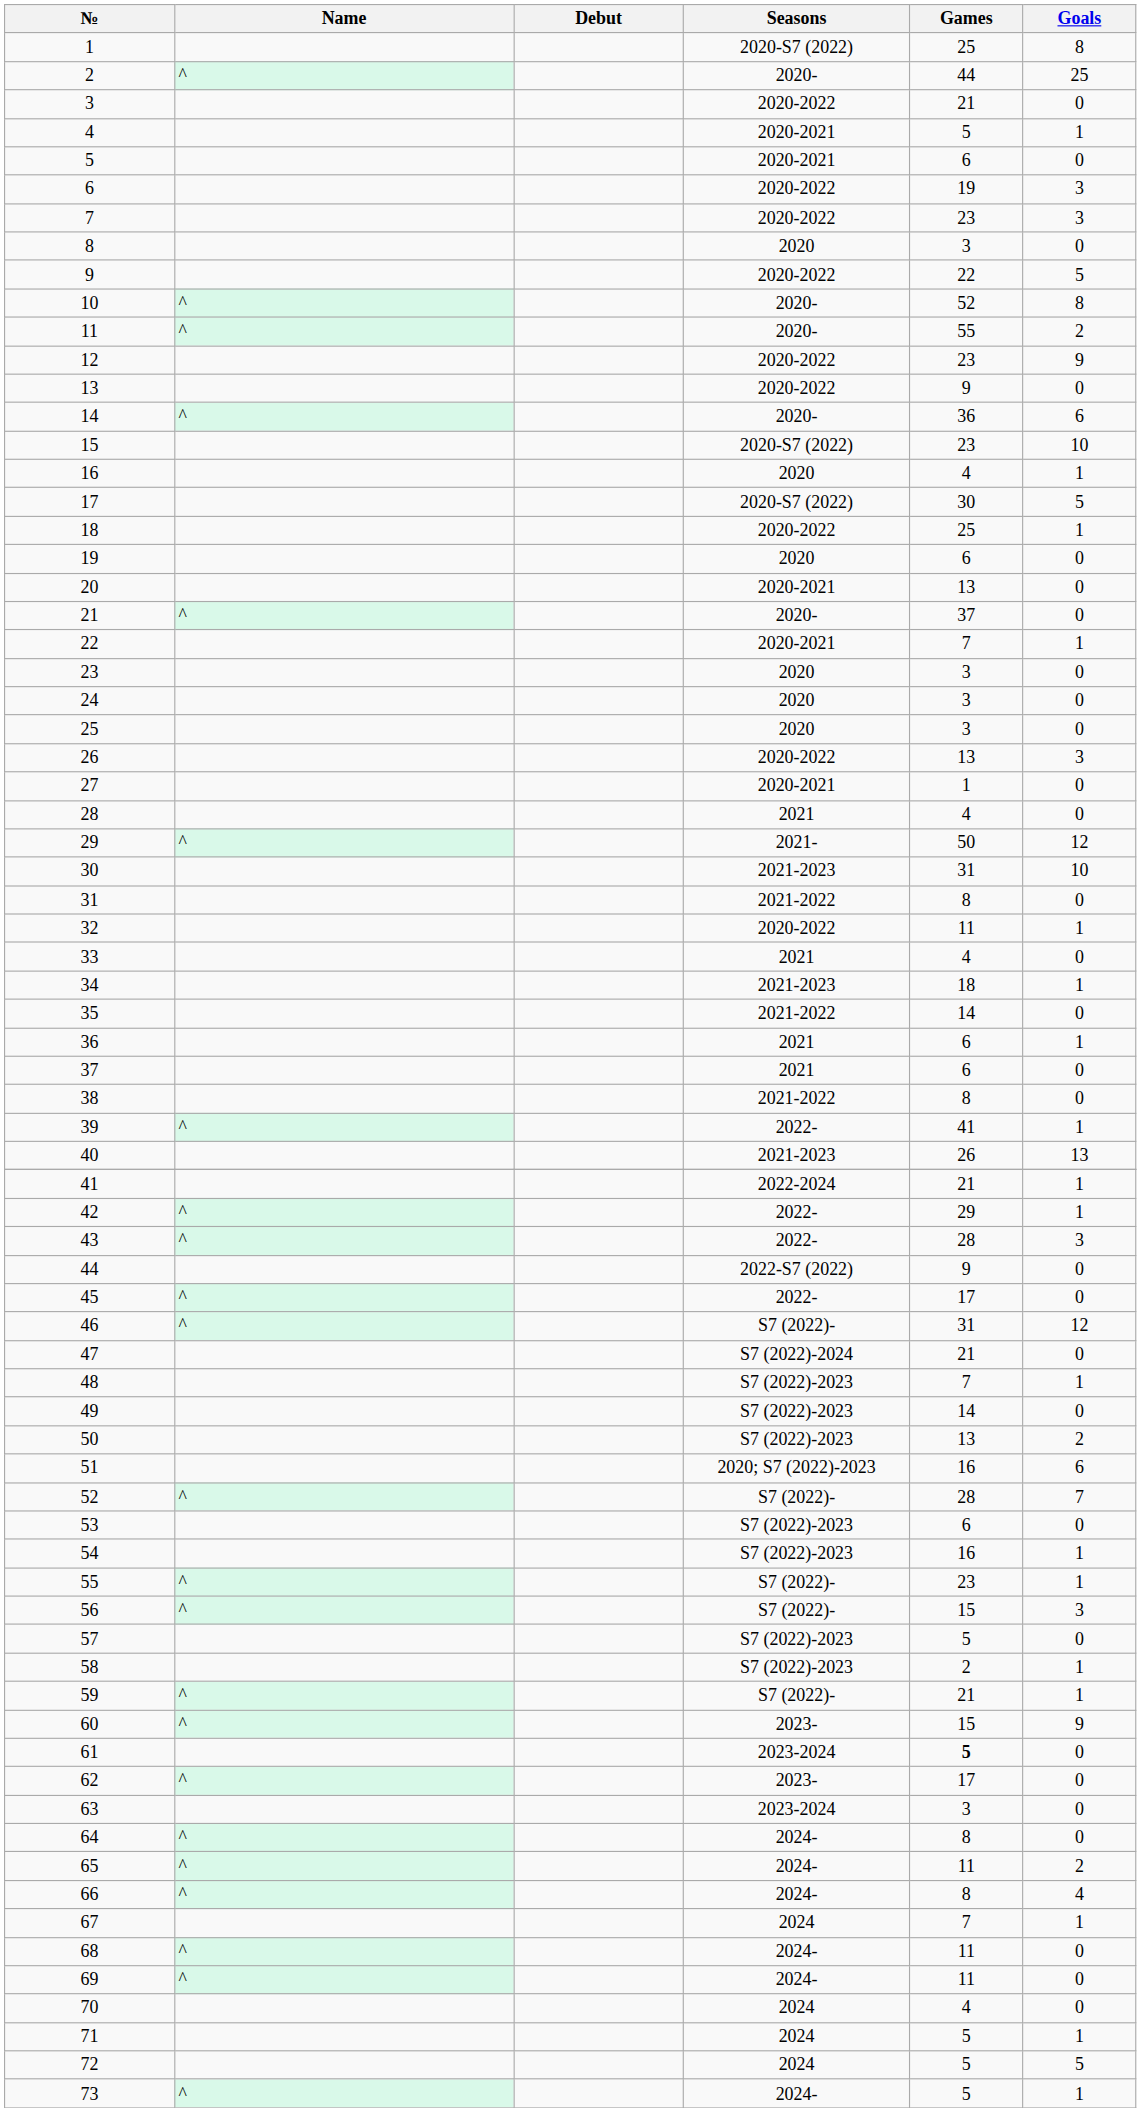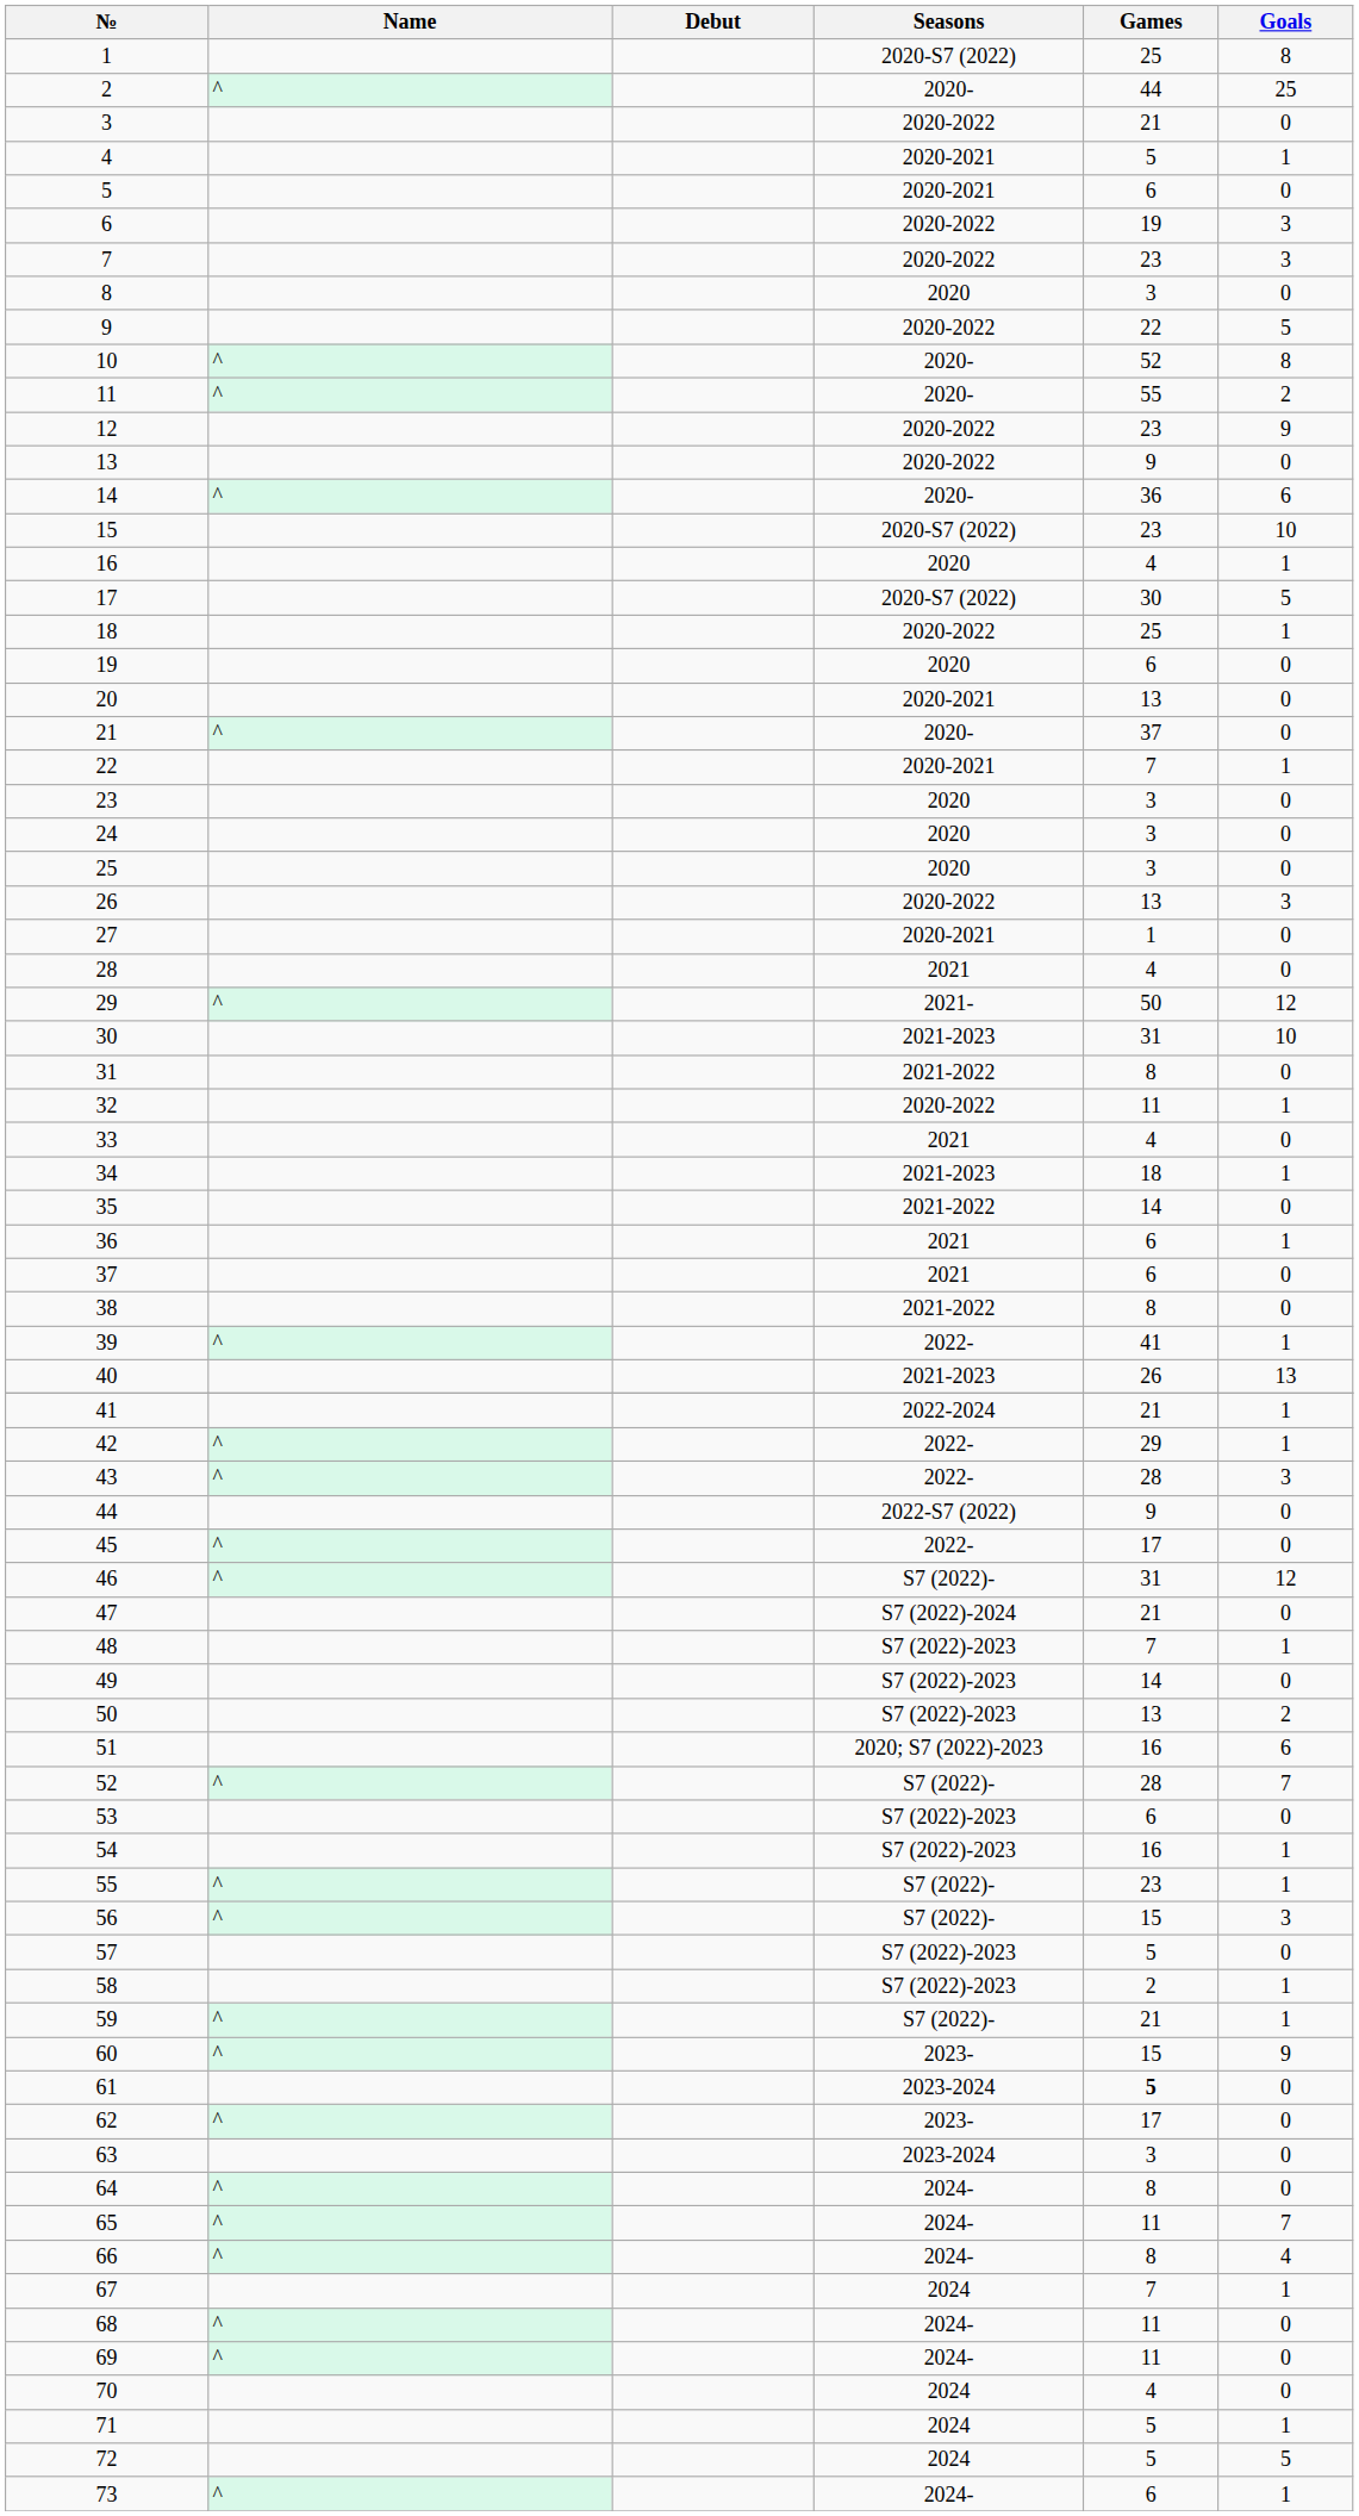65 | Goals: 2 -> 7
73 | Games: 5 -> 6
